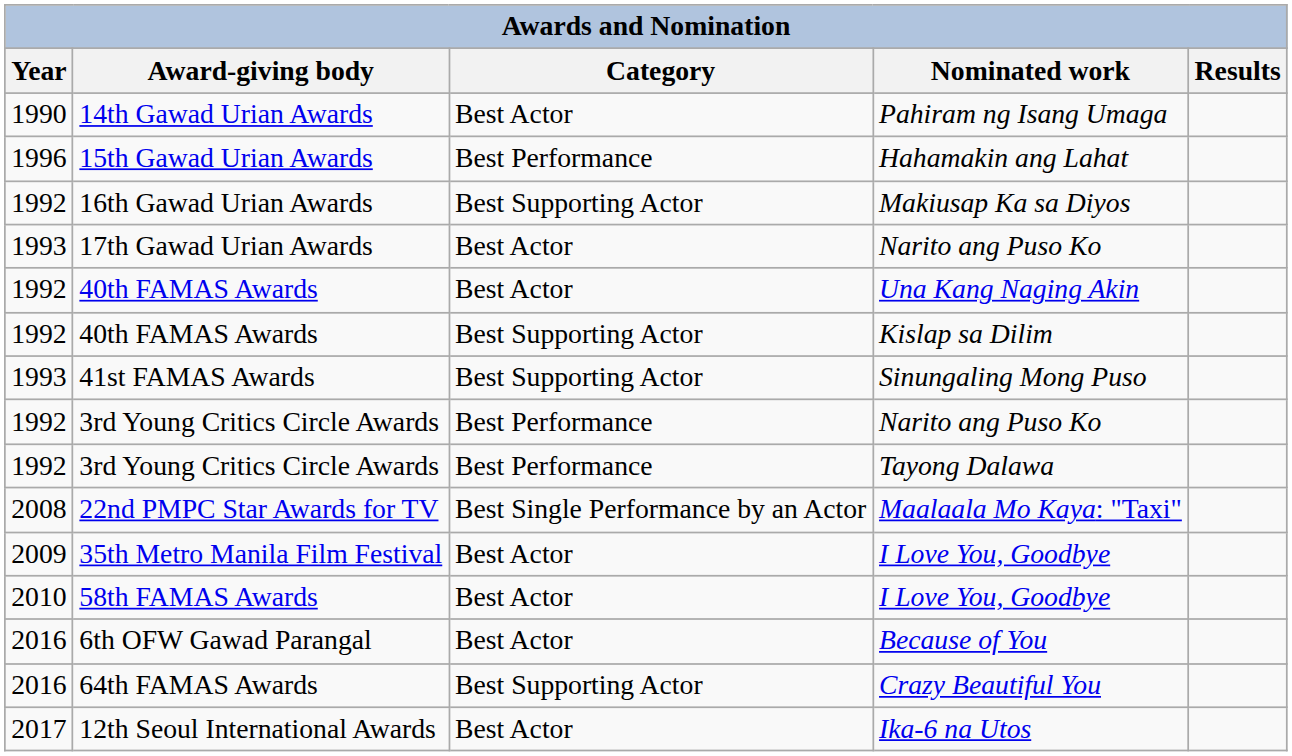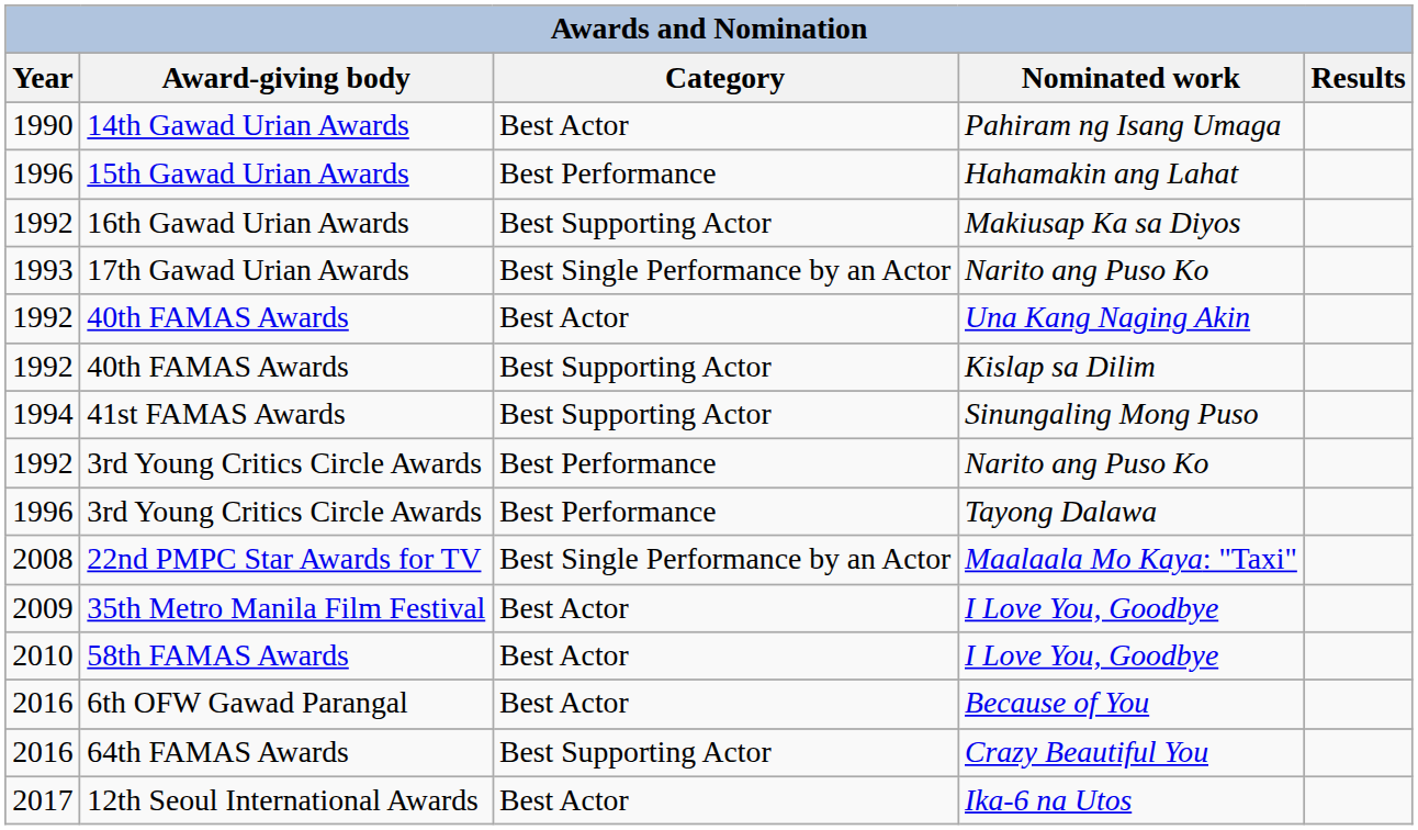17th Gawad Urian Awards | Category: Best Actor -> Best Single Performance by an Actor
41st FAMAS Awards | Year: 1993 -> 1994
3rd Young Critics Circle Awards / Tayong Dalawa | Year: 1992 -> 1996
